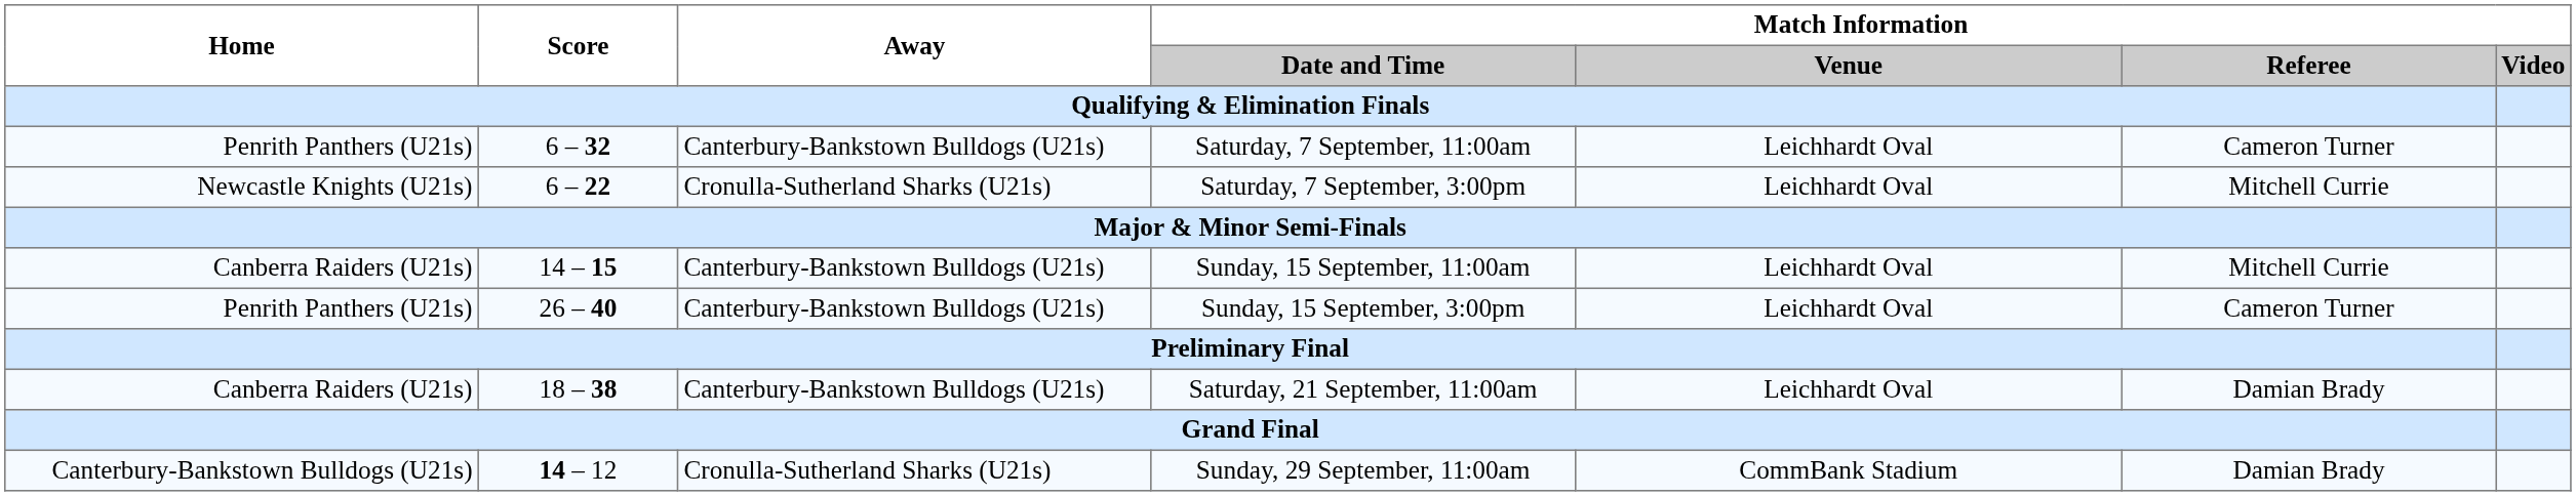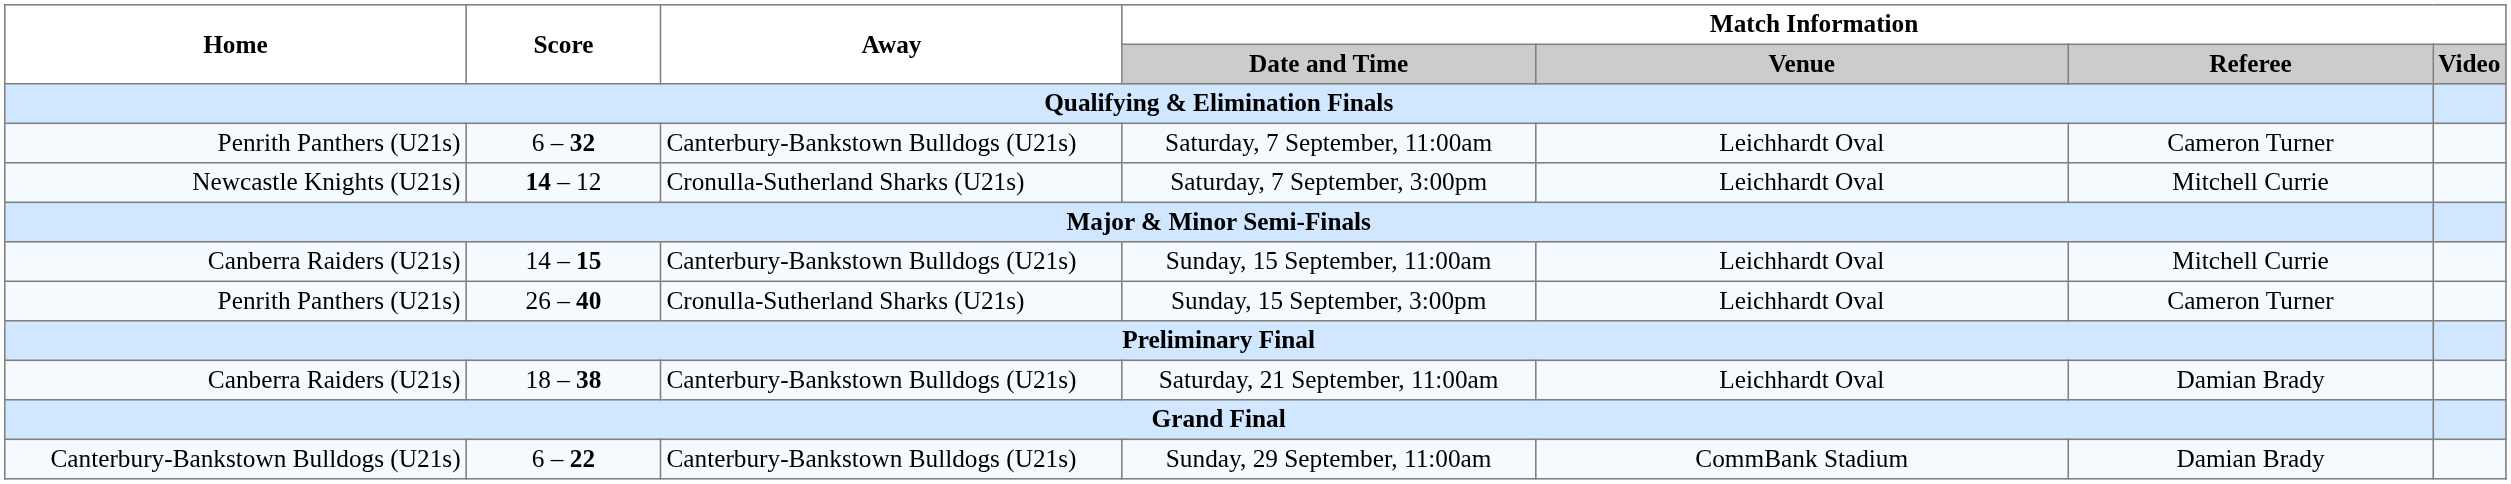Saturday, 7 September, 3:00pm | Score: 6 – 22 -> 14 – 12
Sunday, 15 September, 3:00pm | Away: Canterbury-Bankstown Bulldogs (U21s) -> Cronulla-Sutherland Sharks (U21s)
Sunday, 29 September, 11:00am | Score: 14 – 12 -> 6 – 22
Sunday, 29 September, 11:00am | Away: Cronulla-Sutherland Sharks (U21s) -> Canterbury-Bankstown Bulldogs (U21s)
